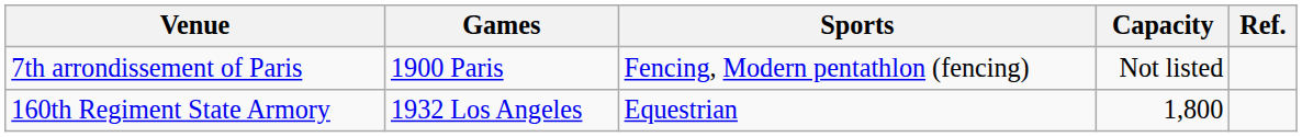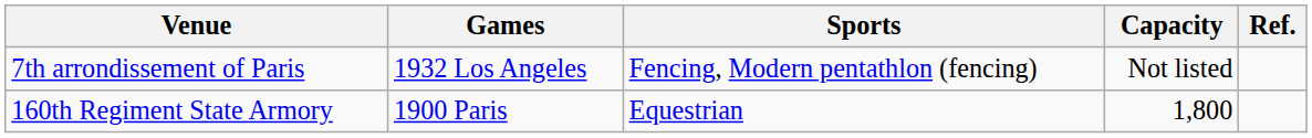7th arrondissement of Paris | Games: 1900 Paris -> 1932 Los Angeles
160th Regiment State Armory | Games: 1932 Los Angeles -> 1900 Paris
